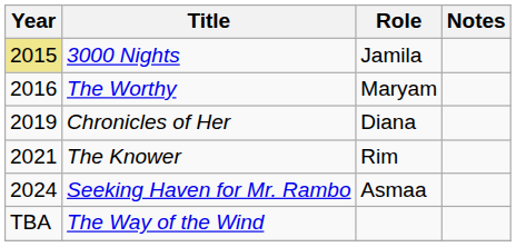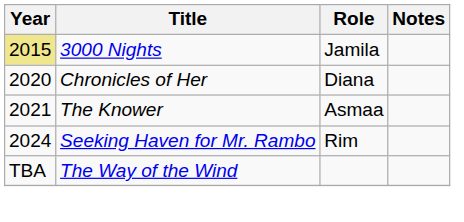- row: 2016 | The Worthy | Maryam
Chronicles of Her | Year: 2019 -> 2020
The Knower | Role: Rim -> Asmaa
Seeking Haven for Mr. Rambo | Role: Asmaa -> Rim
